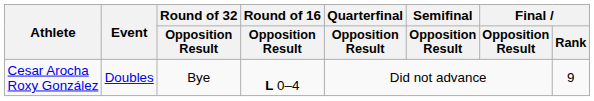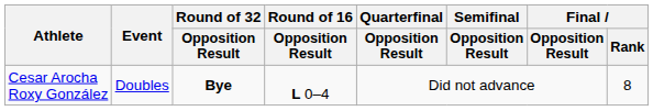Cesar Arocha Roxy González | Round of 32 / Opposition Result: normal -> bold
Cesar Arocha Roxy González | Final / Rank: 9 -> 8
